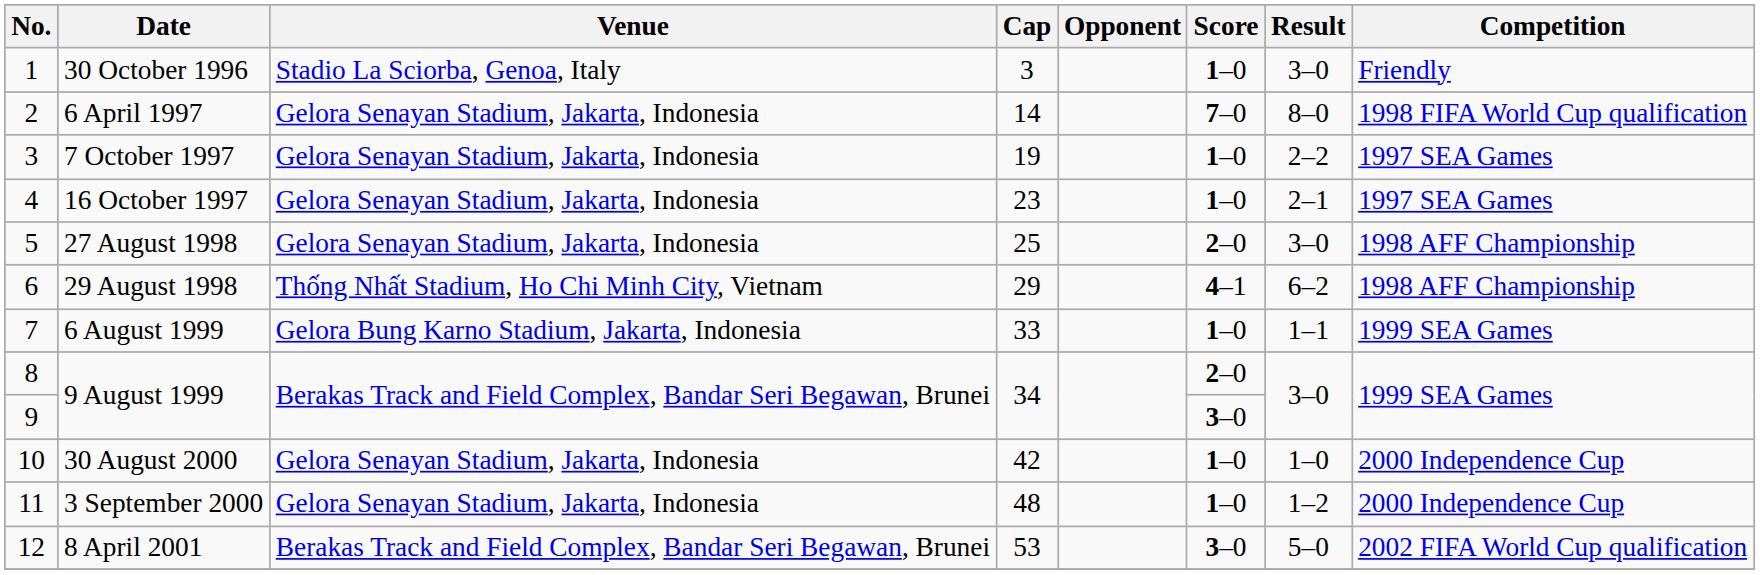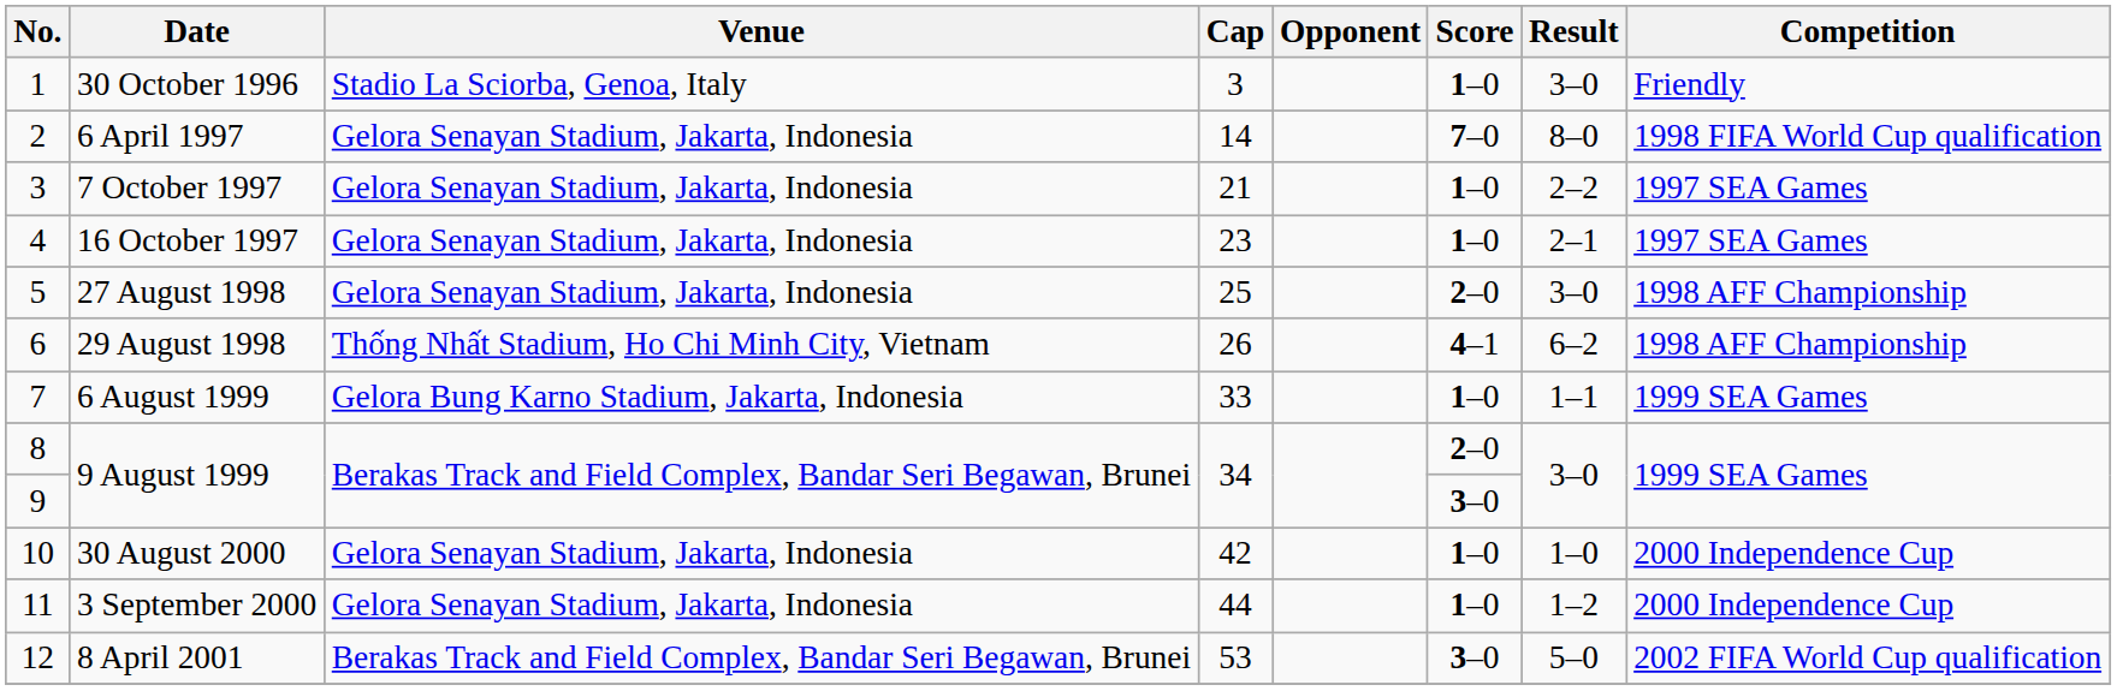7 October 1997 | Cap: 19 -> 21
29 August 1998 | Cap: 29 -> 26
3 September 2000 | Cap: 48 -> 44
